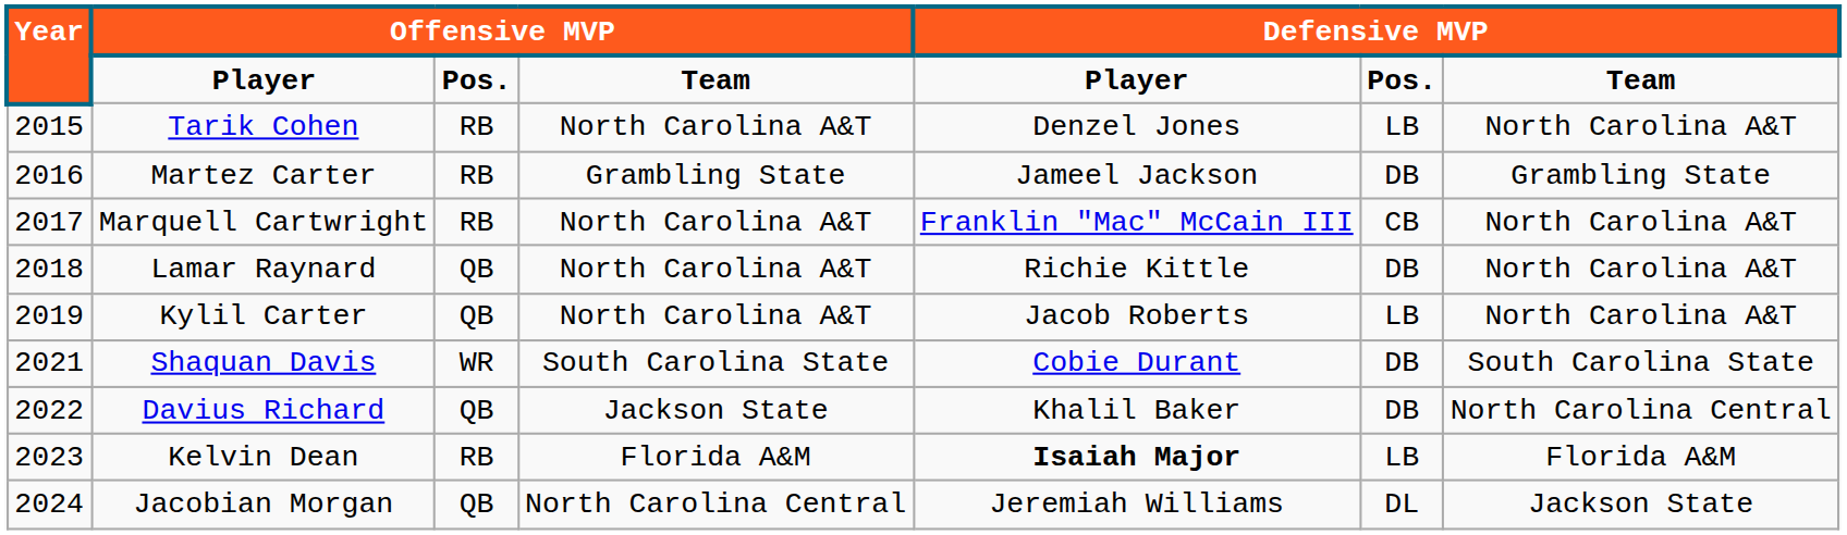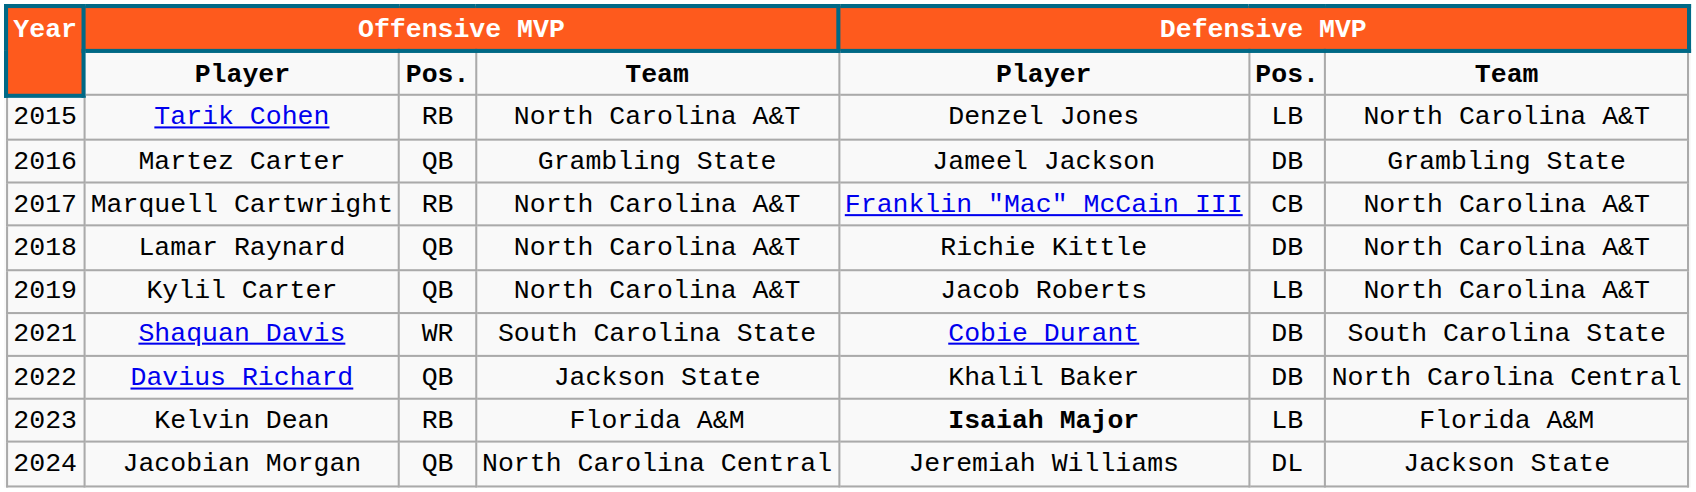Martez Carter | column 3: RB -> QB
